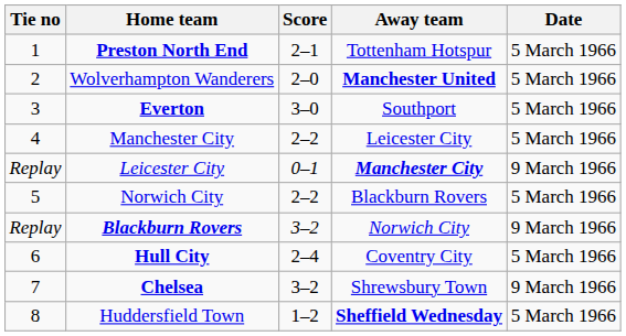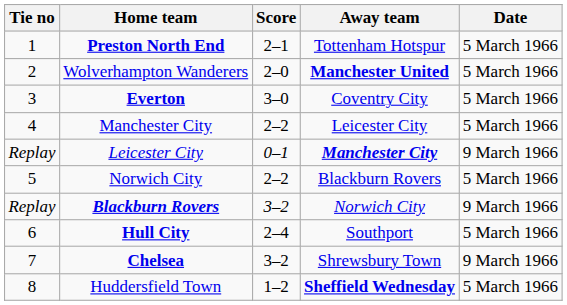Everton | Away team: Southport -> Coventry City
Hull City | Away team: Coventry City -> Southport
